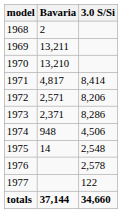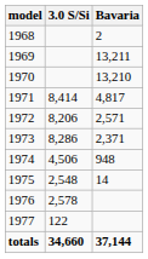columns swapped: Bavaria <-> 3.0 S/Si
